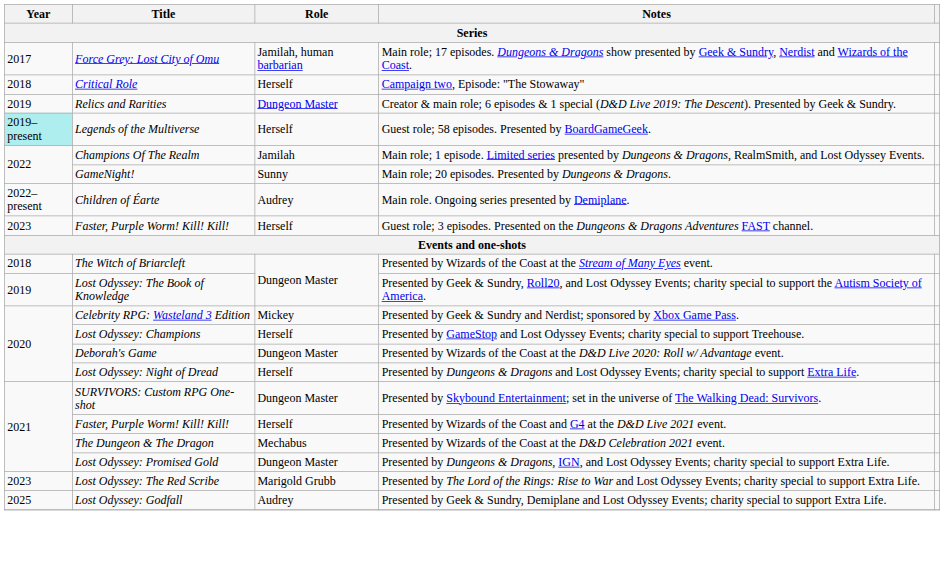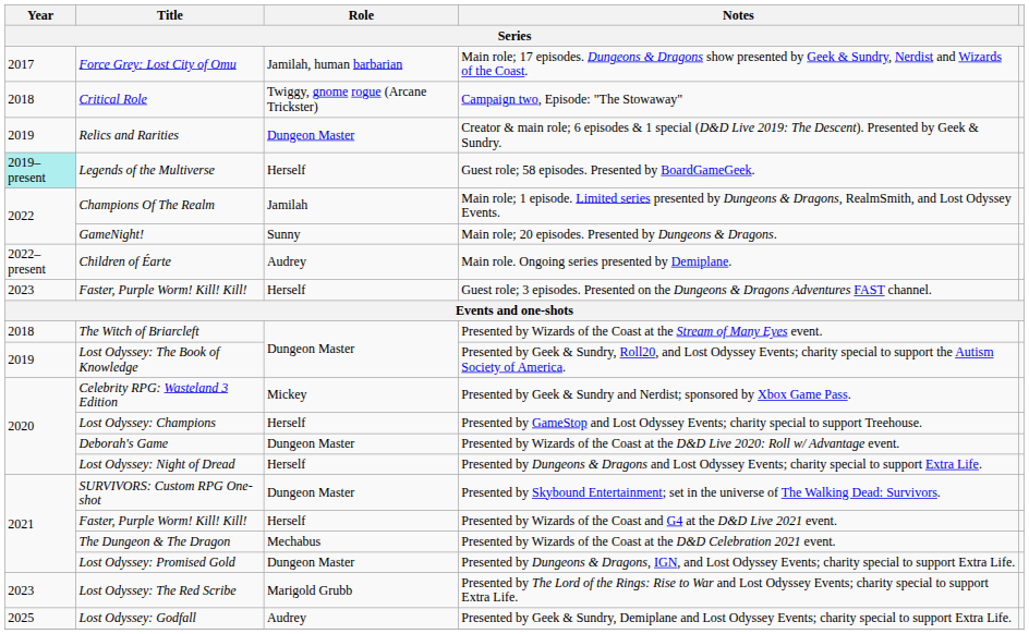Campaign two, Episode: "The Stowaway" | Role: Herself -> Twiggy, gnome rogue (Arcane Trickster)
